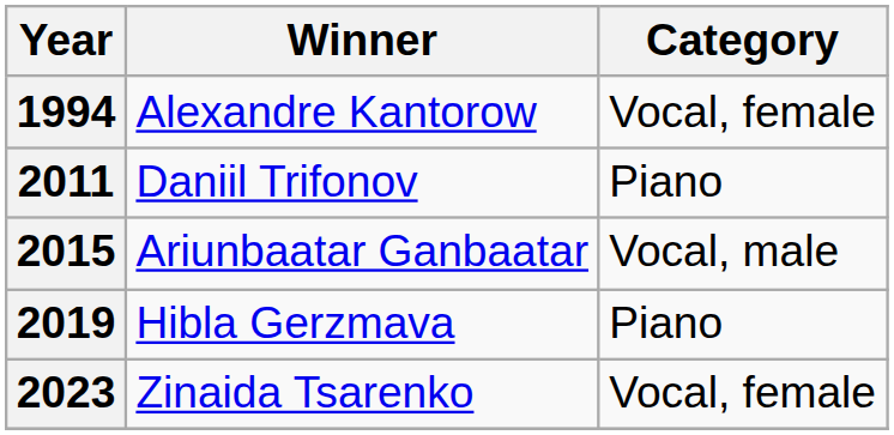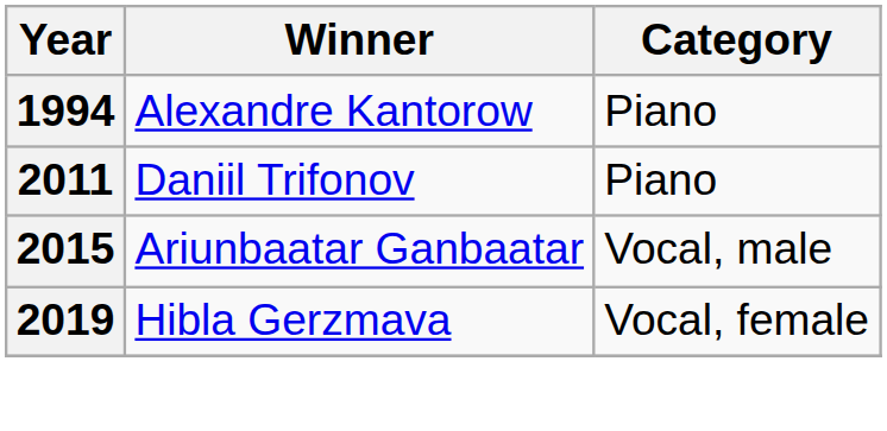1994 | Category: Vocal, female -> Piano
2019 | Category: Piano -> Vocal, female
- row: 2023 | Zinaida Tsarenko | Vocal, female
